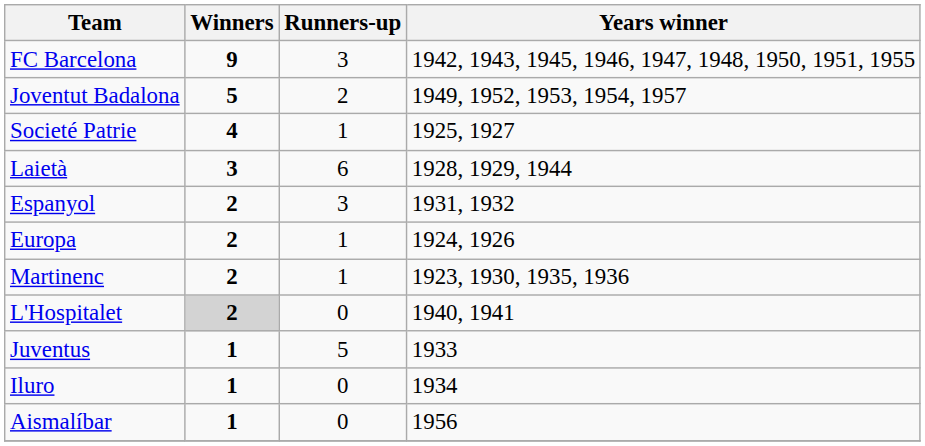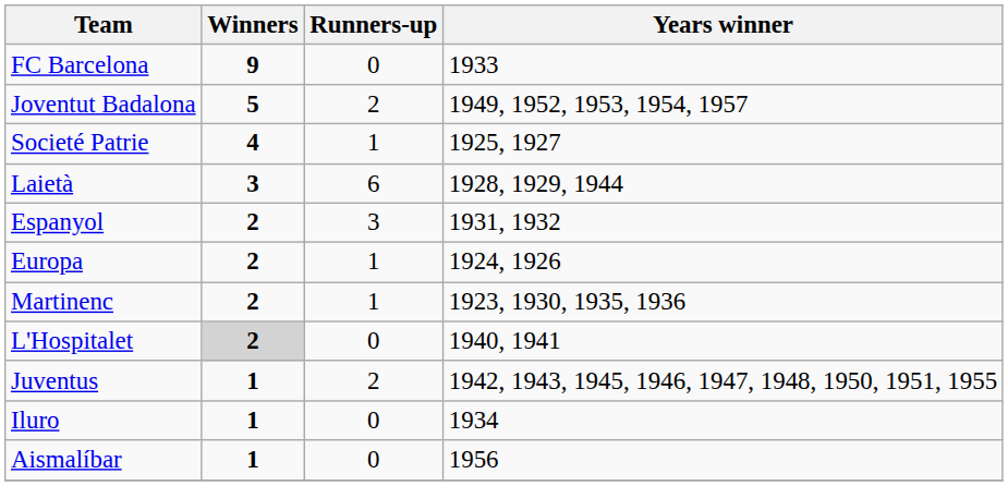FC Barcelona | Runners-up: 3 -> 0
FC Barcelona | Years winner: 1942, 1943, 1945, 1946, 1947, 1948, 1950, 1951, 1955 -> 1933
Juventus | Runners-up: 5 -> 2
Juventus | Years winner: 1933 -> 1942, 1943, 1945, 1946, 1947, 1948, 1950, 1951, 1955
